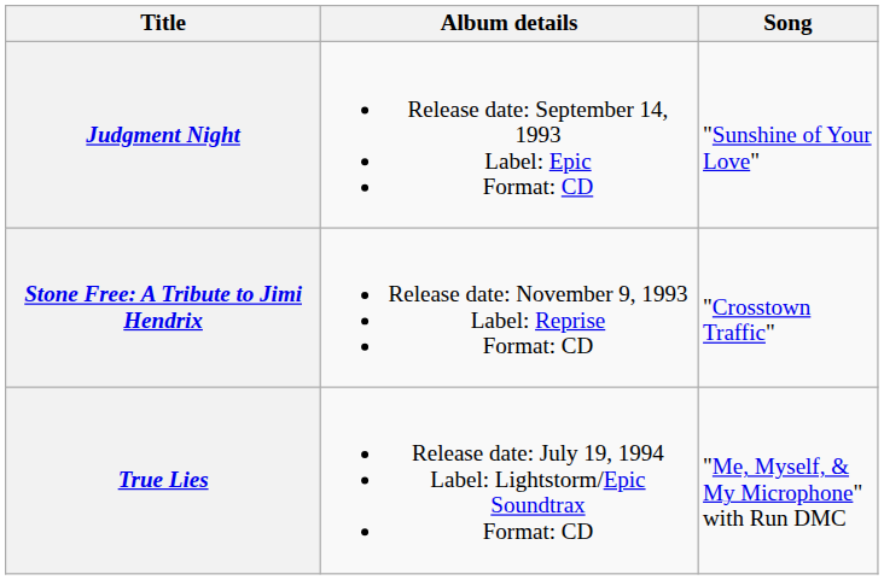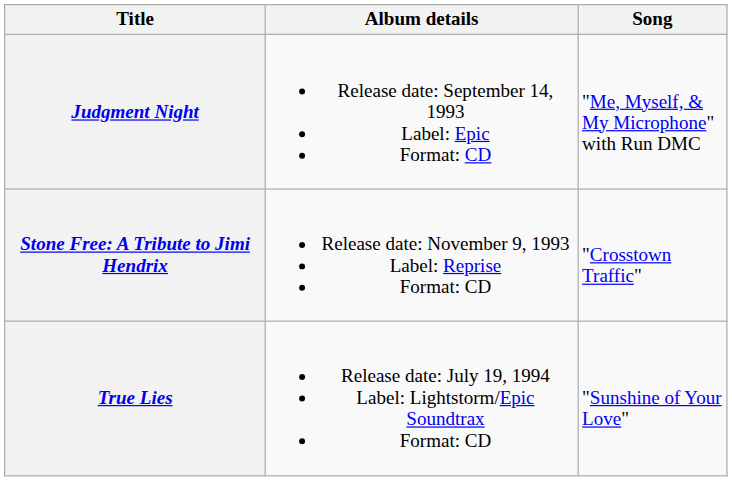Judgment Night | Song: "Sunshine of Your Love" -> "Me, Myself, & My Microphone" with Run DMC
True Lies | Song: "Me, Myself, & My Microphone" with Run DMC -> "Sunshine of Your Love"
